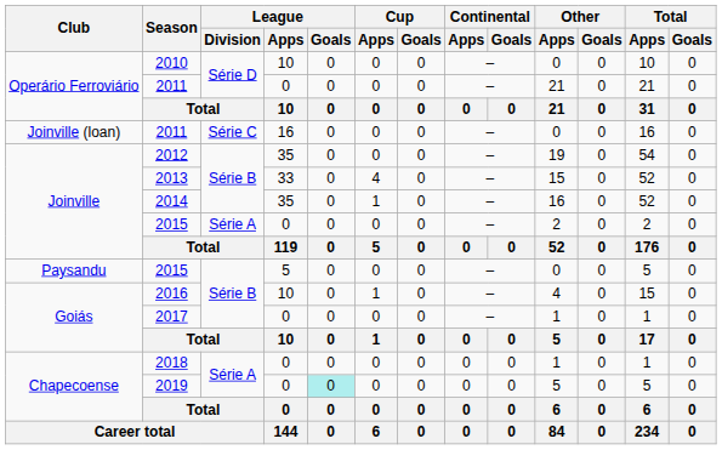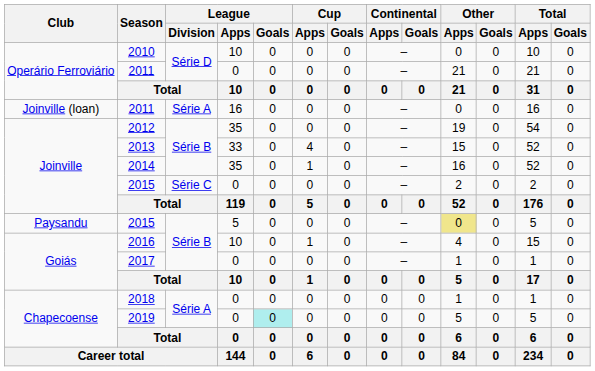Joinville (loan) / 2011 | League / Division: Série C -> Série A
Joinville / 2015 | League / Division: Série A -> Série C
Paysandu / 2015 | Other / Apps: no background -> khaki background
